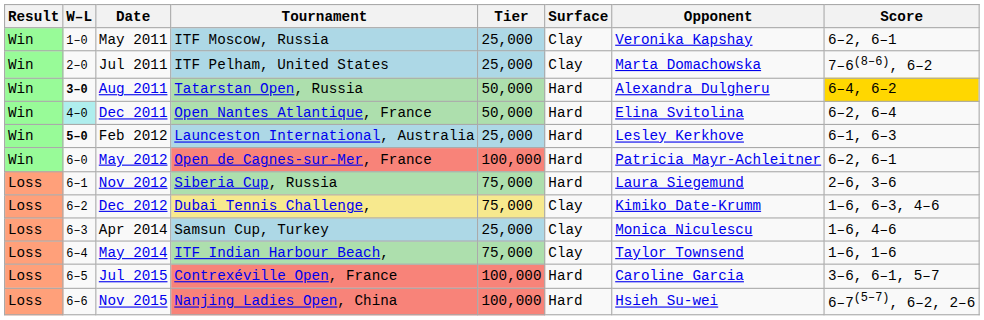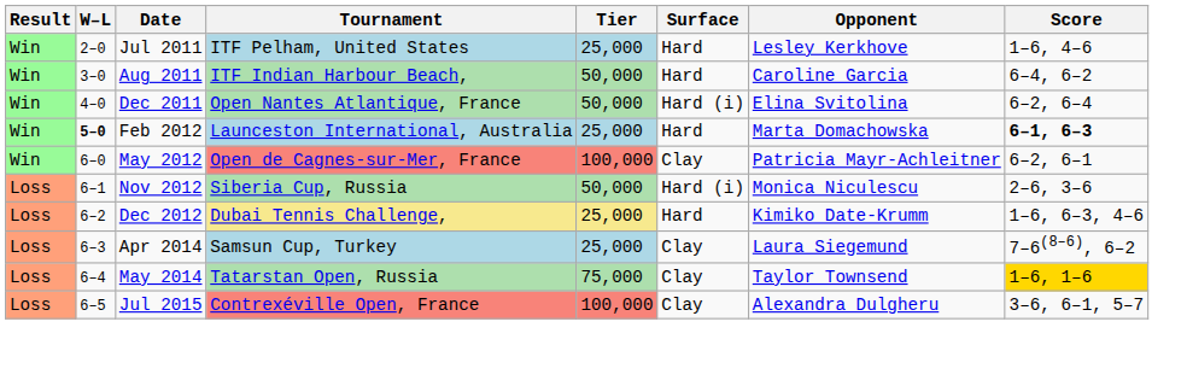- row: Win | 1–0 | May 2011 | ITF Moscow, Russia | 25,000 | Clay | Veronika Kapshay | 6–2, 6–1
Jul 2011 | Surface: Clay -> Hard
Jul 2011 | Opponent: Marta Domachowska -> Lesley Kerkhove
Jul 2011 | Score: 7–6(8–6), 6–2 -> 1–6, 4–6
Aug 2011 | W–L: bold -> normal
Aug 2011 | Tournament: Tatarstan Open, Russia -> ITF Indian Harbour Beach,
Aug 2011 | Opponent: Alexandra Dulgheru -> Caroline Garcia
Aug 2011 | Score: gold background -> no background
Dec 2011 | W–L: paleturquoise background -> no background
Dec 2011 | Surface: Hard -> Hard (i)
Feb 2012 | Opponent: Lesley Kerkhove -> Marta Domachowska
Feb 2012 | Score: normal -> bold
May 2012 | Surface: Hard -> Clay
Nov 2012 | Tier: 75,000 -> 50,000
Nov 2012 | Surface: Hard -> Hard (i)
Nov 2012 | Opponent: Laura Siegemund -> Monica Niculescu
Dec 2012 | Tier: 75,000 -> 25,000
Dec 2012 | Surface: Clay -> Hard
Apr 2014 | Opponent: Monica Niculescu -> Laura Siegemund
Apr 2014 | Score: 1–6, 4–6 -> 7–6(8–6), 6–2
May 2014 | Tournament: ITF Indian Harbour Beach, -> Tatarstan Open, Russia
May 2014 | Score: no background -> gold background
Jul 2015 | Surface: Hard -> Clay
Jul 2015 | Opponent: Caroline Garcia -> Alexandra Dulgheru
- row: Loss | 6–6 | Nov 2015 | Nanjing Ladies Open, China | 100,000 | Hard | Hsieh Su-wei | 6–7(5–7), 6–2, 2–6
